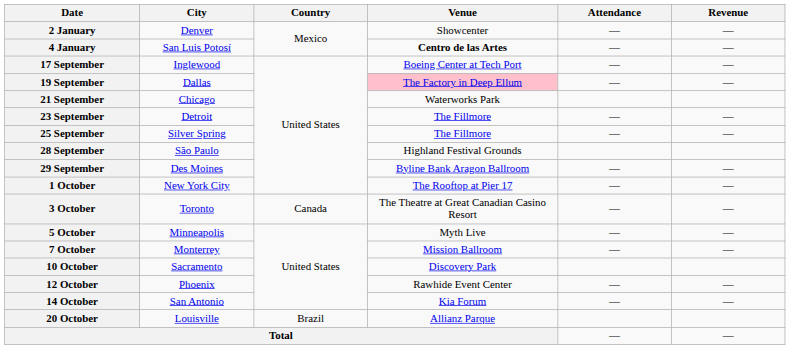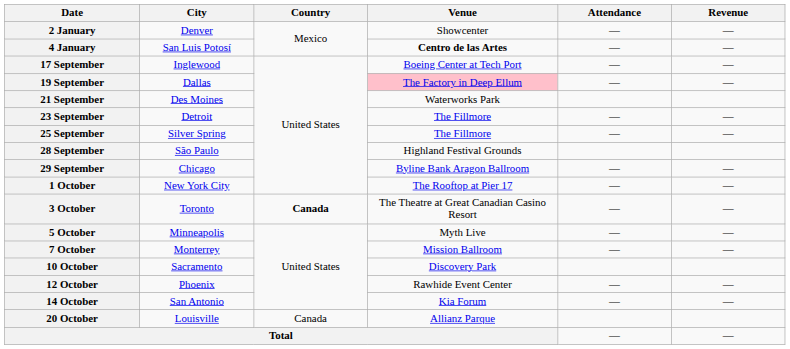21 September | City: Chicago -> Des Moines
29 September | City: Des Moines -> Chicago
3 October | Country: normal -> bold
20 October | Country: Brazil -> Canada
